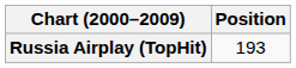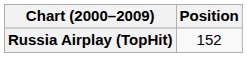Russia Airplay (TopHit) | Position: 193 -> 152
